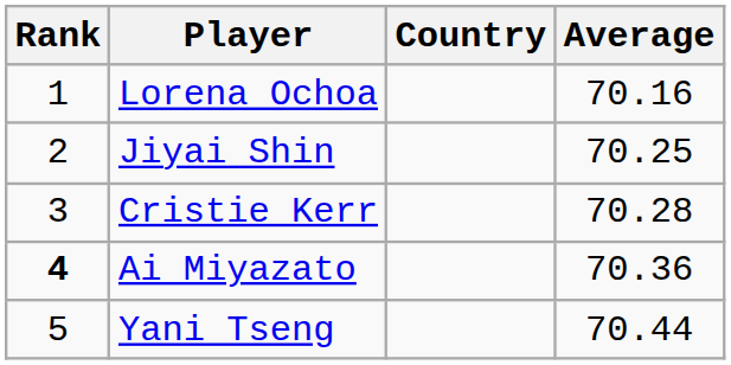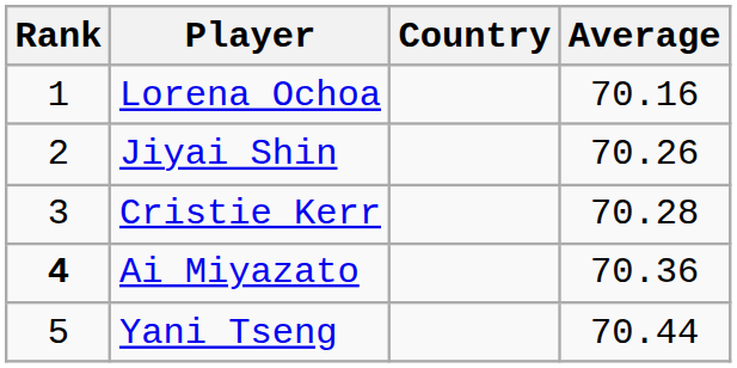Jiyai Shin | Average: 70.25 -> 70.26
